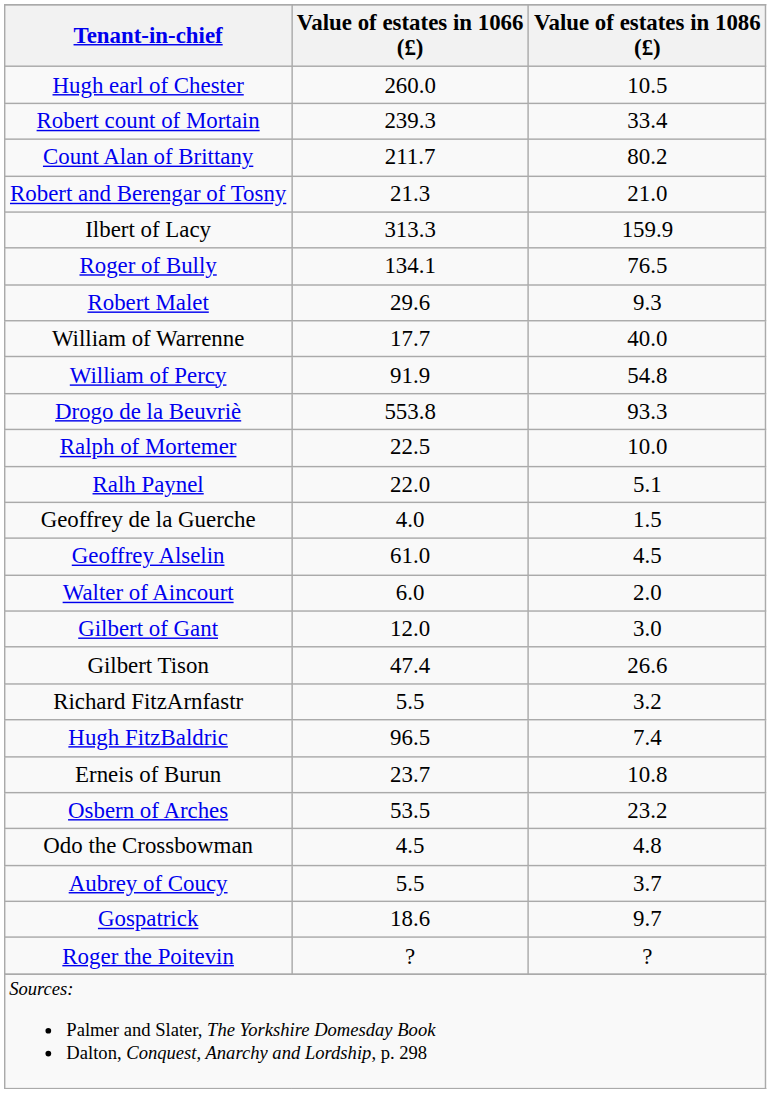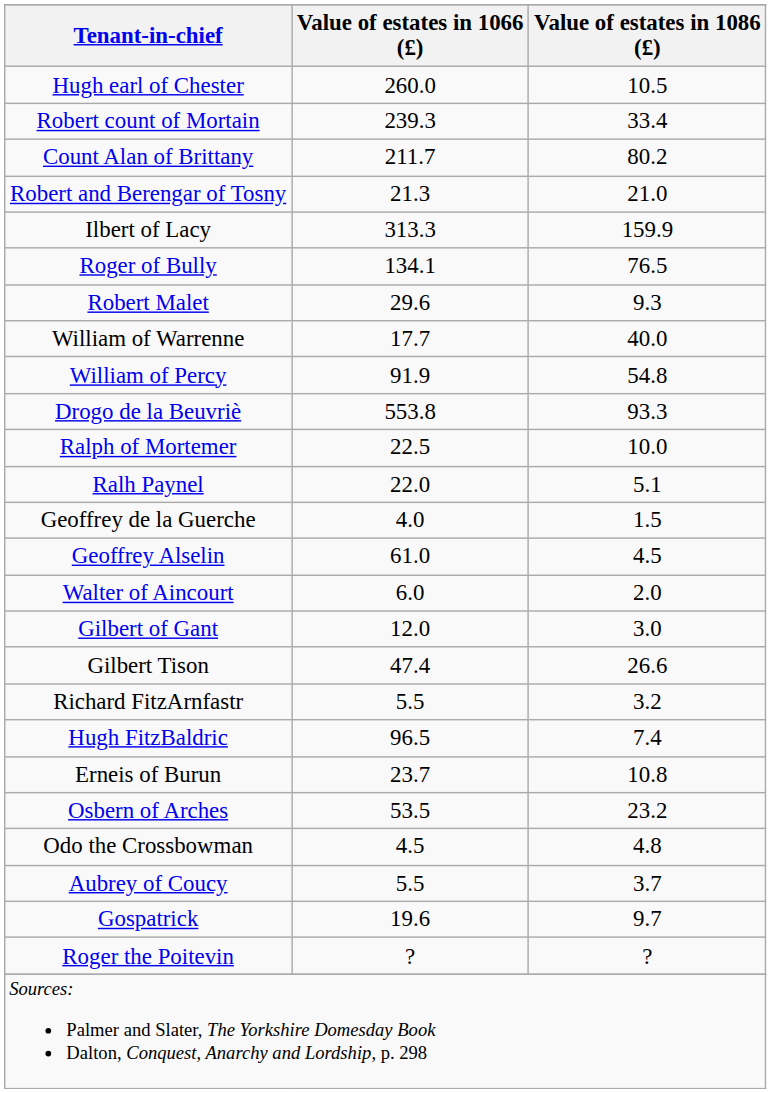Gospatrick | Value of estates in 1066 (£): 18.6 -> 19.6
